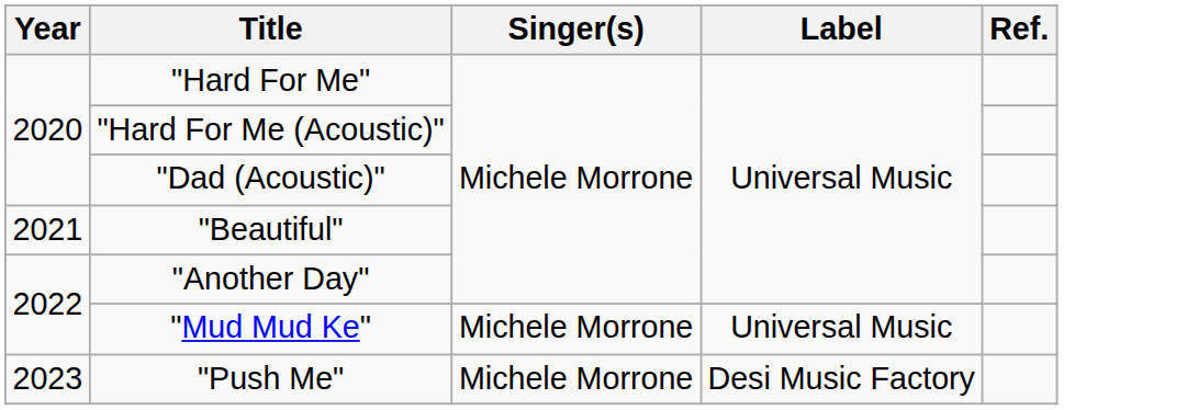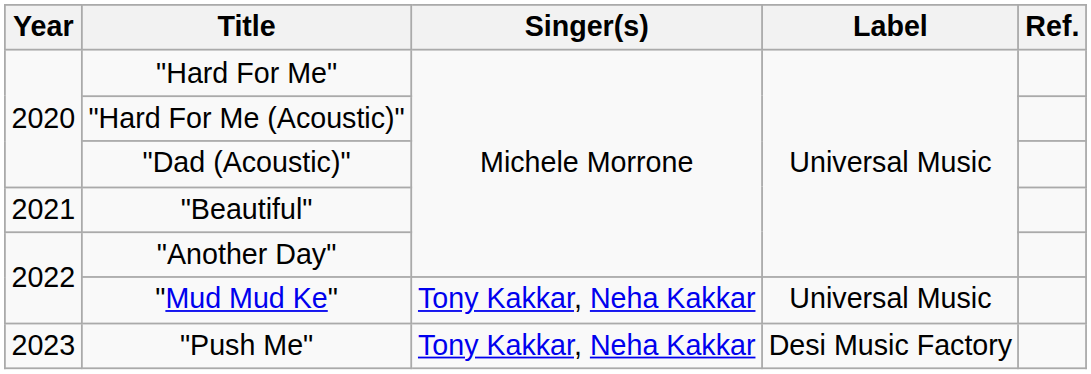"Mud Mud Ke" | Singer(s): Michele Morrone -> Tony Kakkar, Neha Kakkar
"Push Me" | Singer(s): Michele Morrone -> Tony Kakkar, Neha Kakkar
